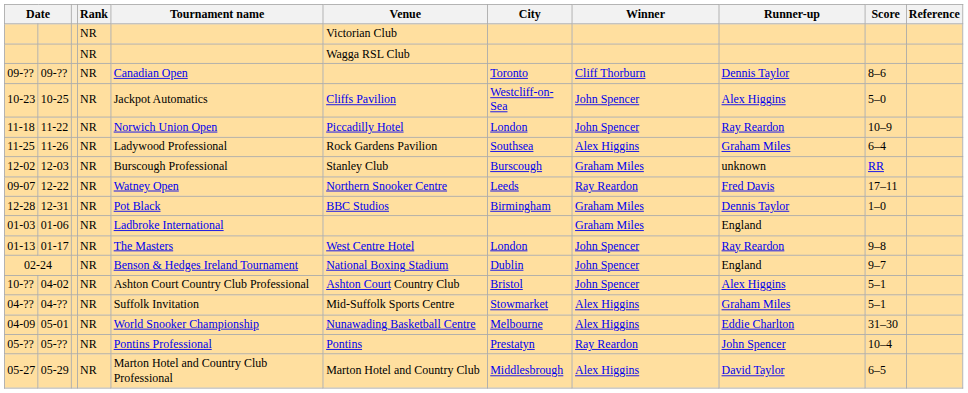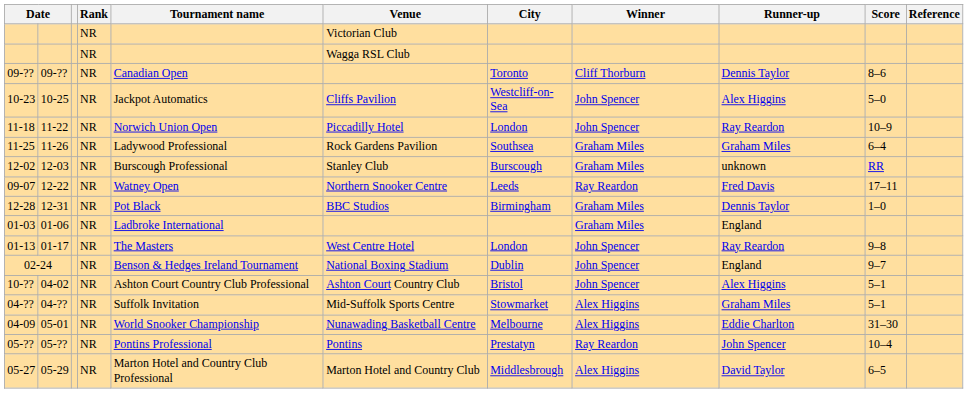11-25 | Winner: Alex Higgins -> Graham Miles
